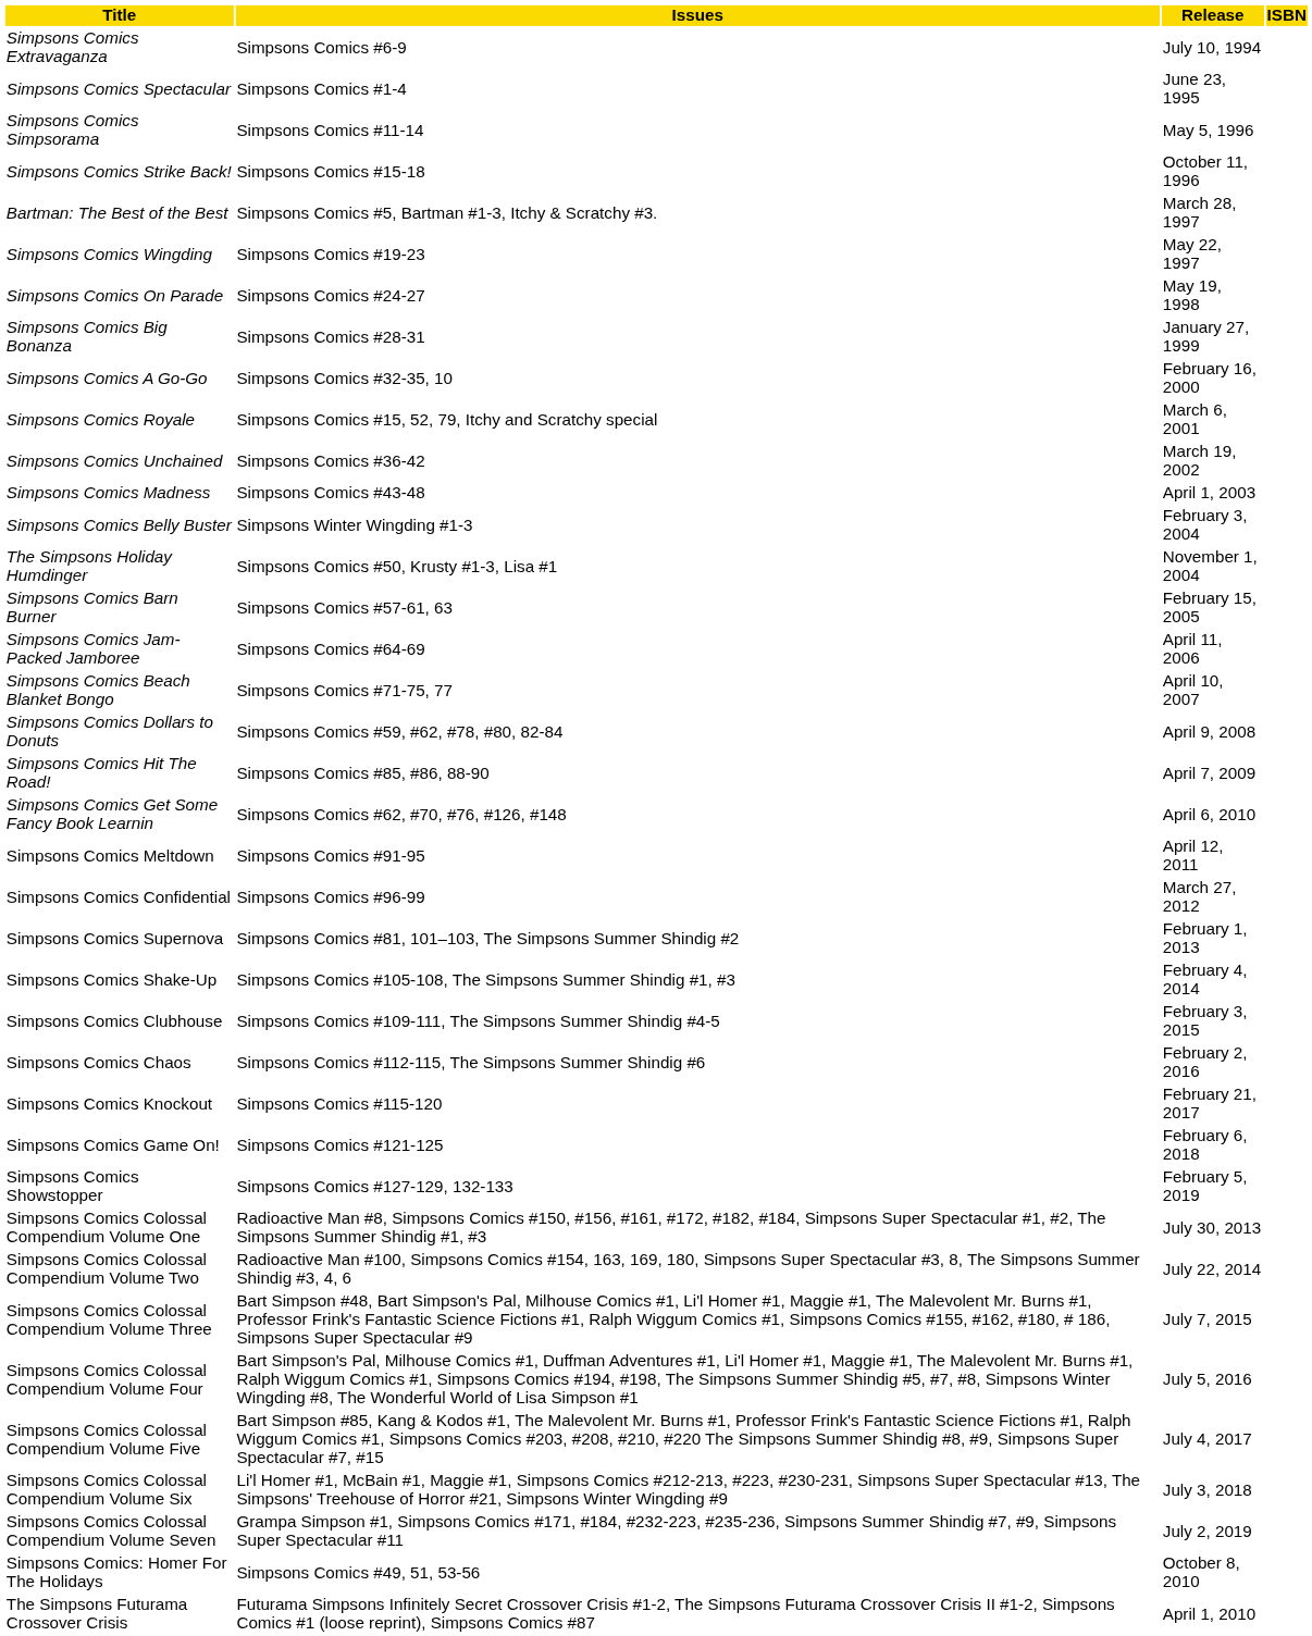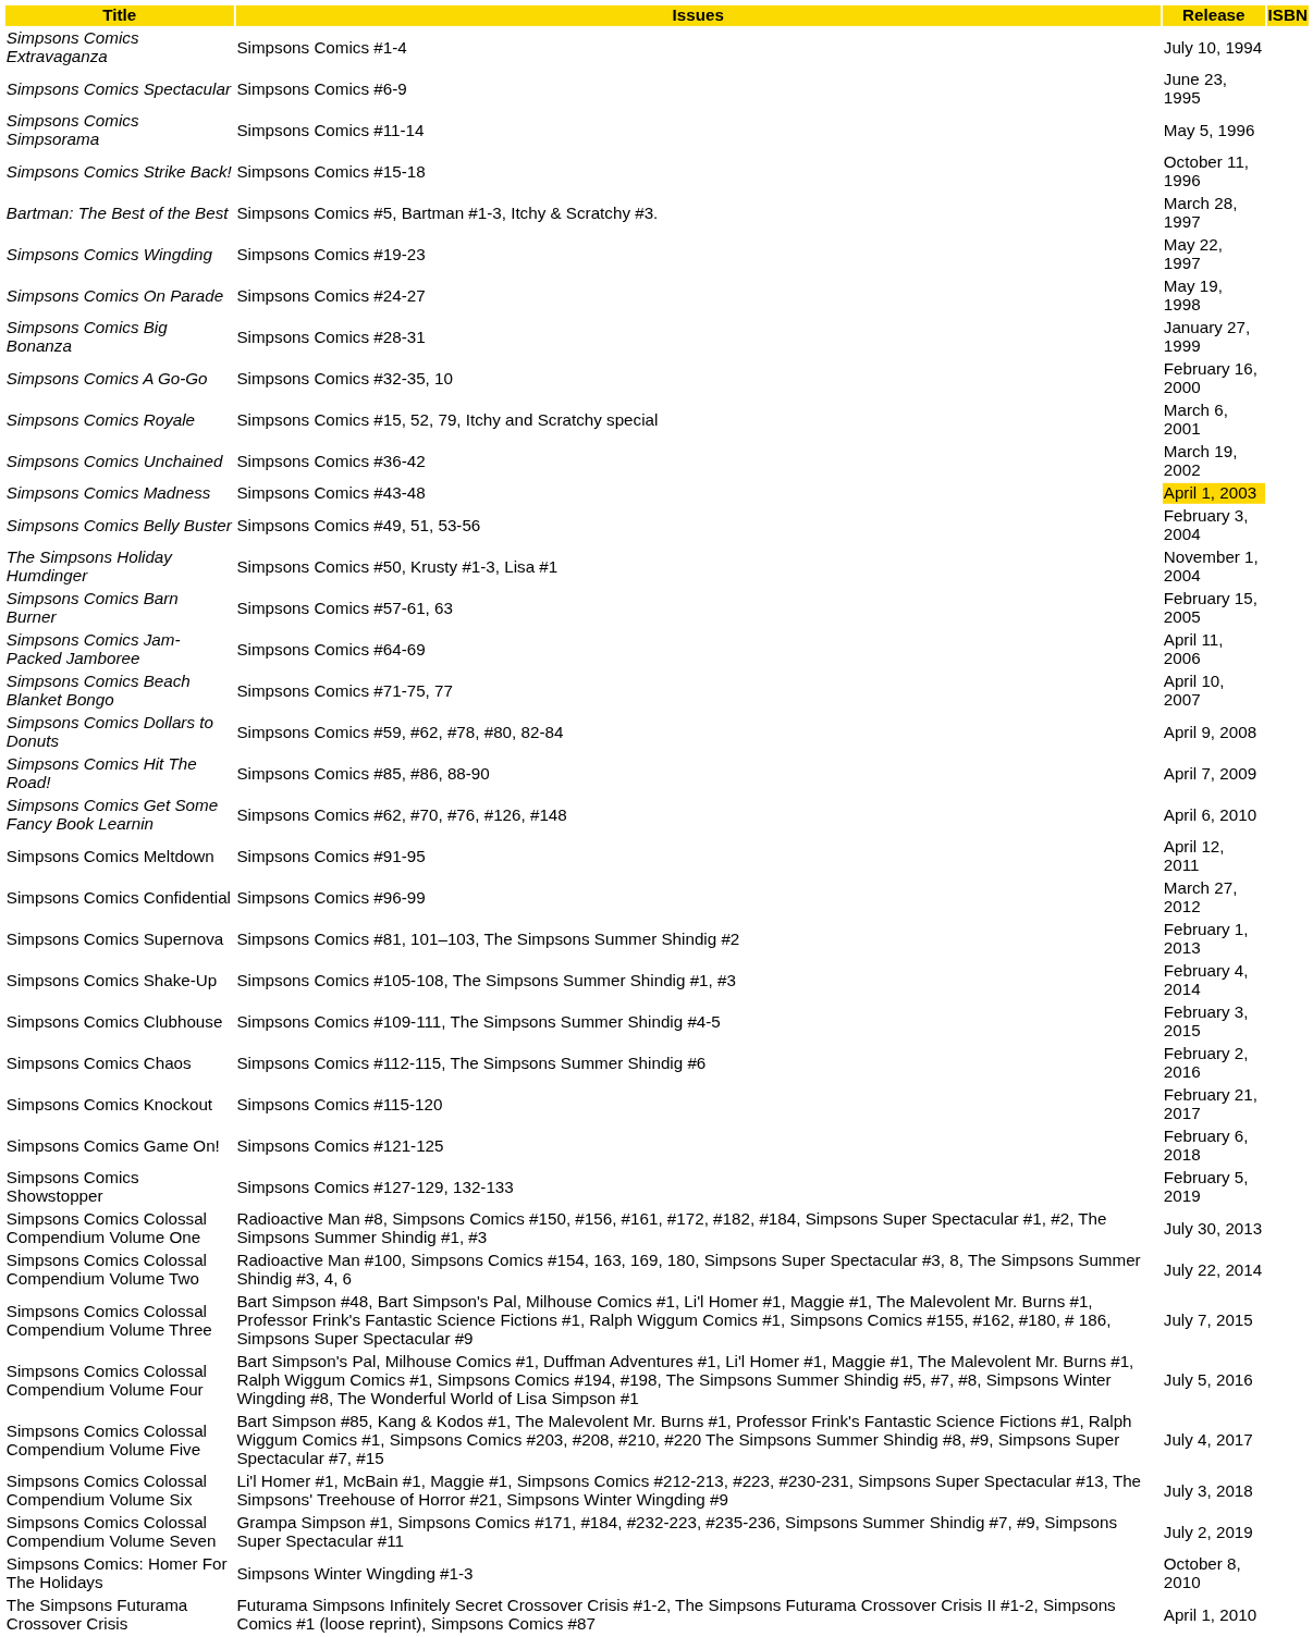Simpsons Comics Extravaganza | Issues: Simpsons Comics #6-9 -> Simpsons Comics #1-4
Simpsons Comics Spectacular | Issues: Simpsons Comics #1-4 -> Simpsons Comics #6-9
Simpsons Comics Madness | Release: no background -> gold background
Simpsons Comics Belly Buster | Issues: Simpsons Winter Wingding #1-3 -> Simpsons Comics #49, 51, 53-56
Simpsons Comics: Homer For The Holidays | Issues: Simpsons Comics #49, 51, 53-56 -> Simpsons Winter Wingding #1-3
